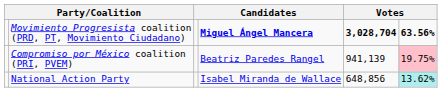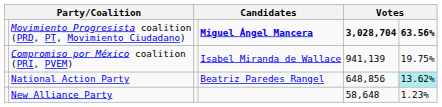Compromiso por México coalition (PRI, PVEM) | column 4: Beatriz Paredes Rangel -> Isabel Miranda de Wallace
Compromiso por México coalition (PRI, PVEM) | column 6: pink background -> no background
National Action Party | column 4: Isabel Miranda de Wallace -> Beatriz Paredes Rangel
+ row: New Alliance Party | 58,648 | 1.23%
